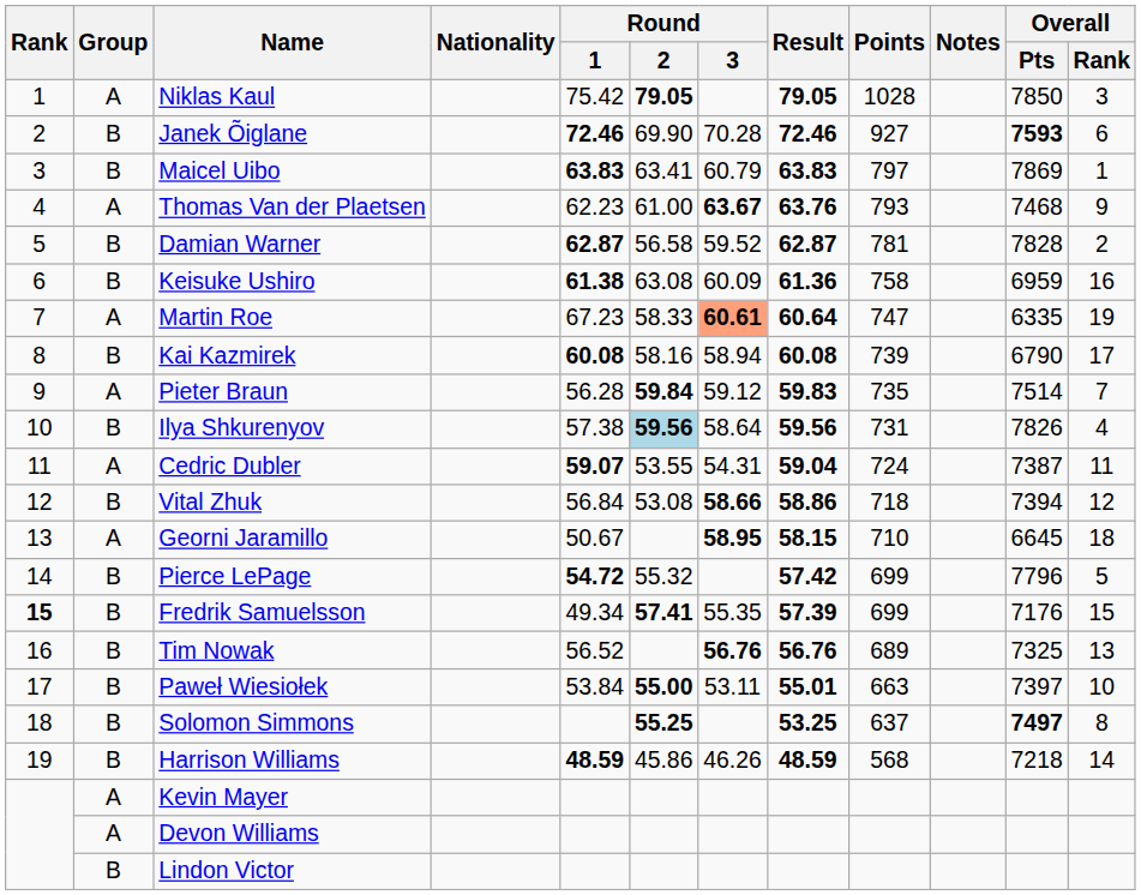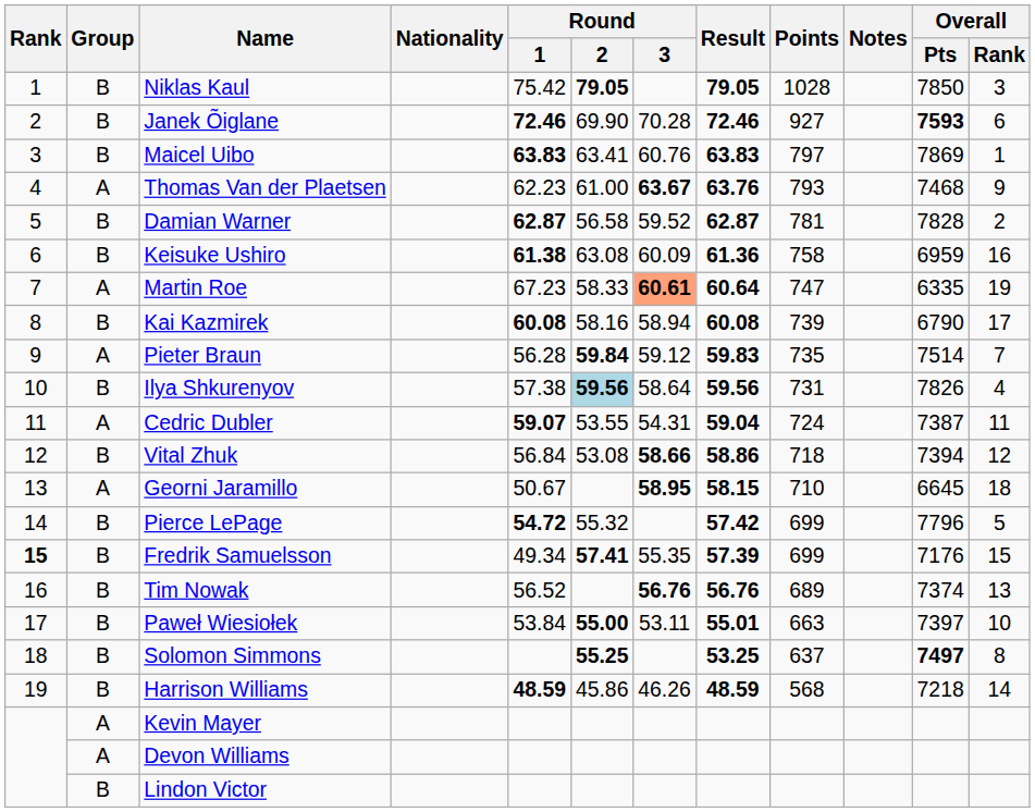Niklas Kaul | Group: A -> B
Maicel Uibo | Round / 3: 60.79 -> 60.76
Tim Nowak | Overall / Pts: 7325 -> 7374
